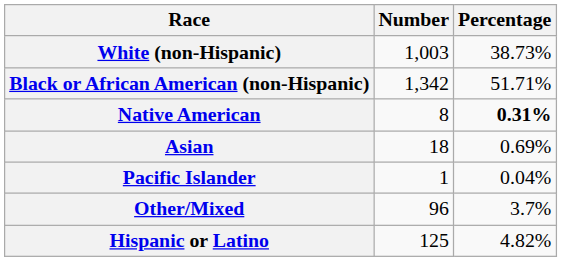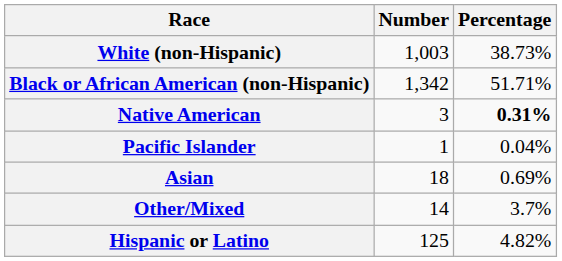Native American | Number: 8 -> 3
rows swapped: Asian <-> Pacific Islander
Other/Mixed | Number: 96 -> 14
